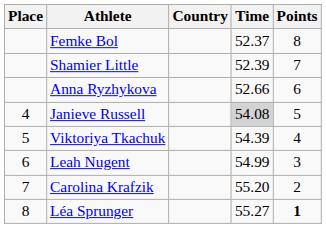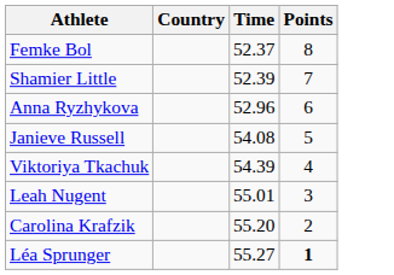- column: Place | 4 | 5 | 6 | 7 | 8
Anna Ryzhykova | Time: 52.66 -> 52.96
Janieve Russell | Time: lightgrey background -> no background
Leah Nugent | Time: 54.99 -> 55.01
